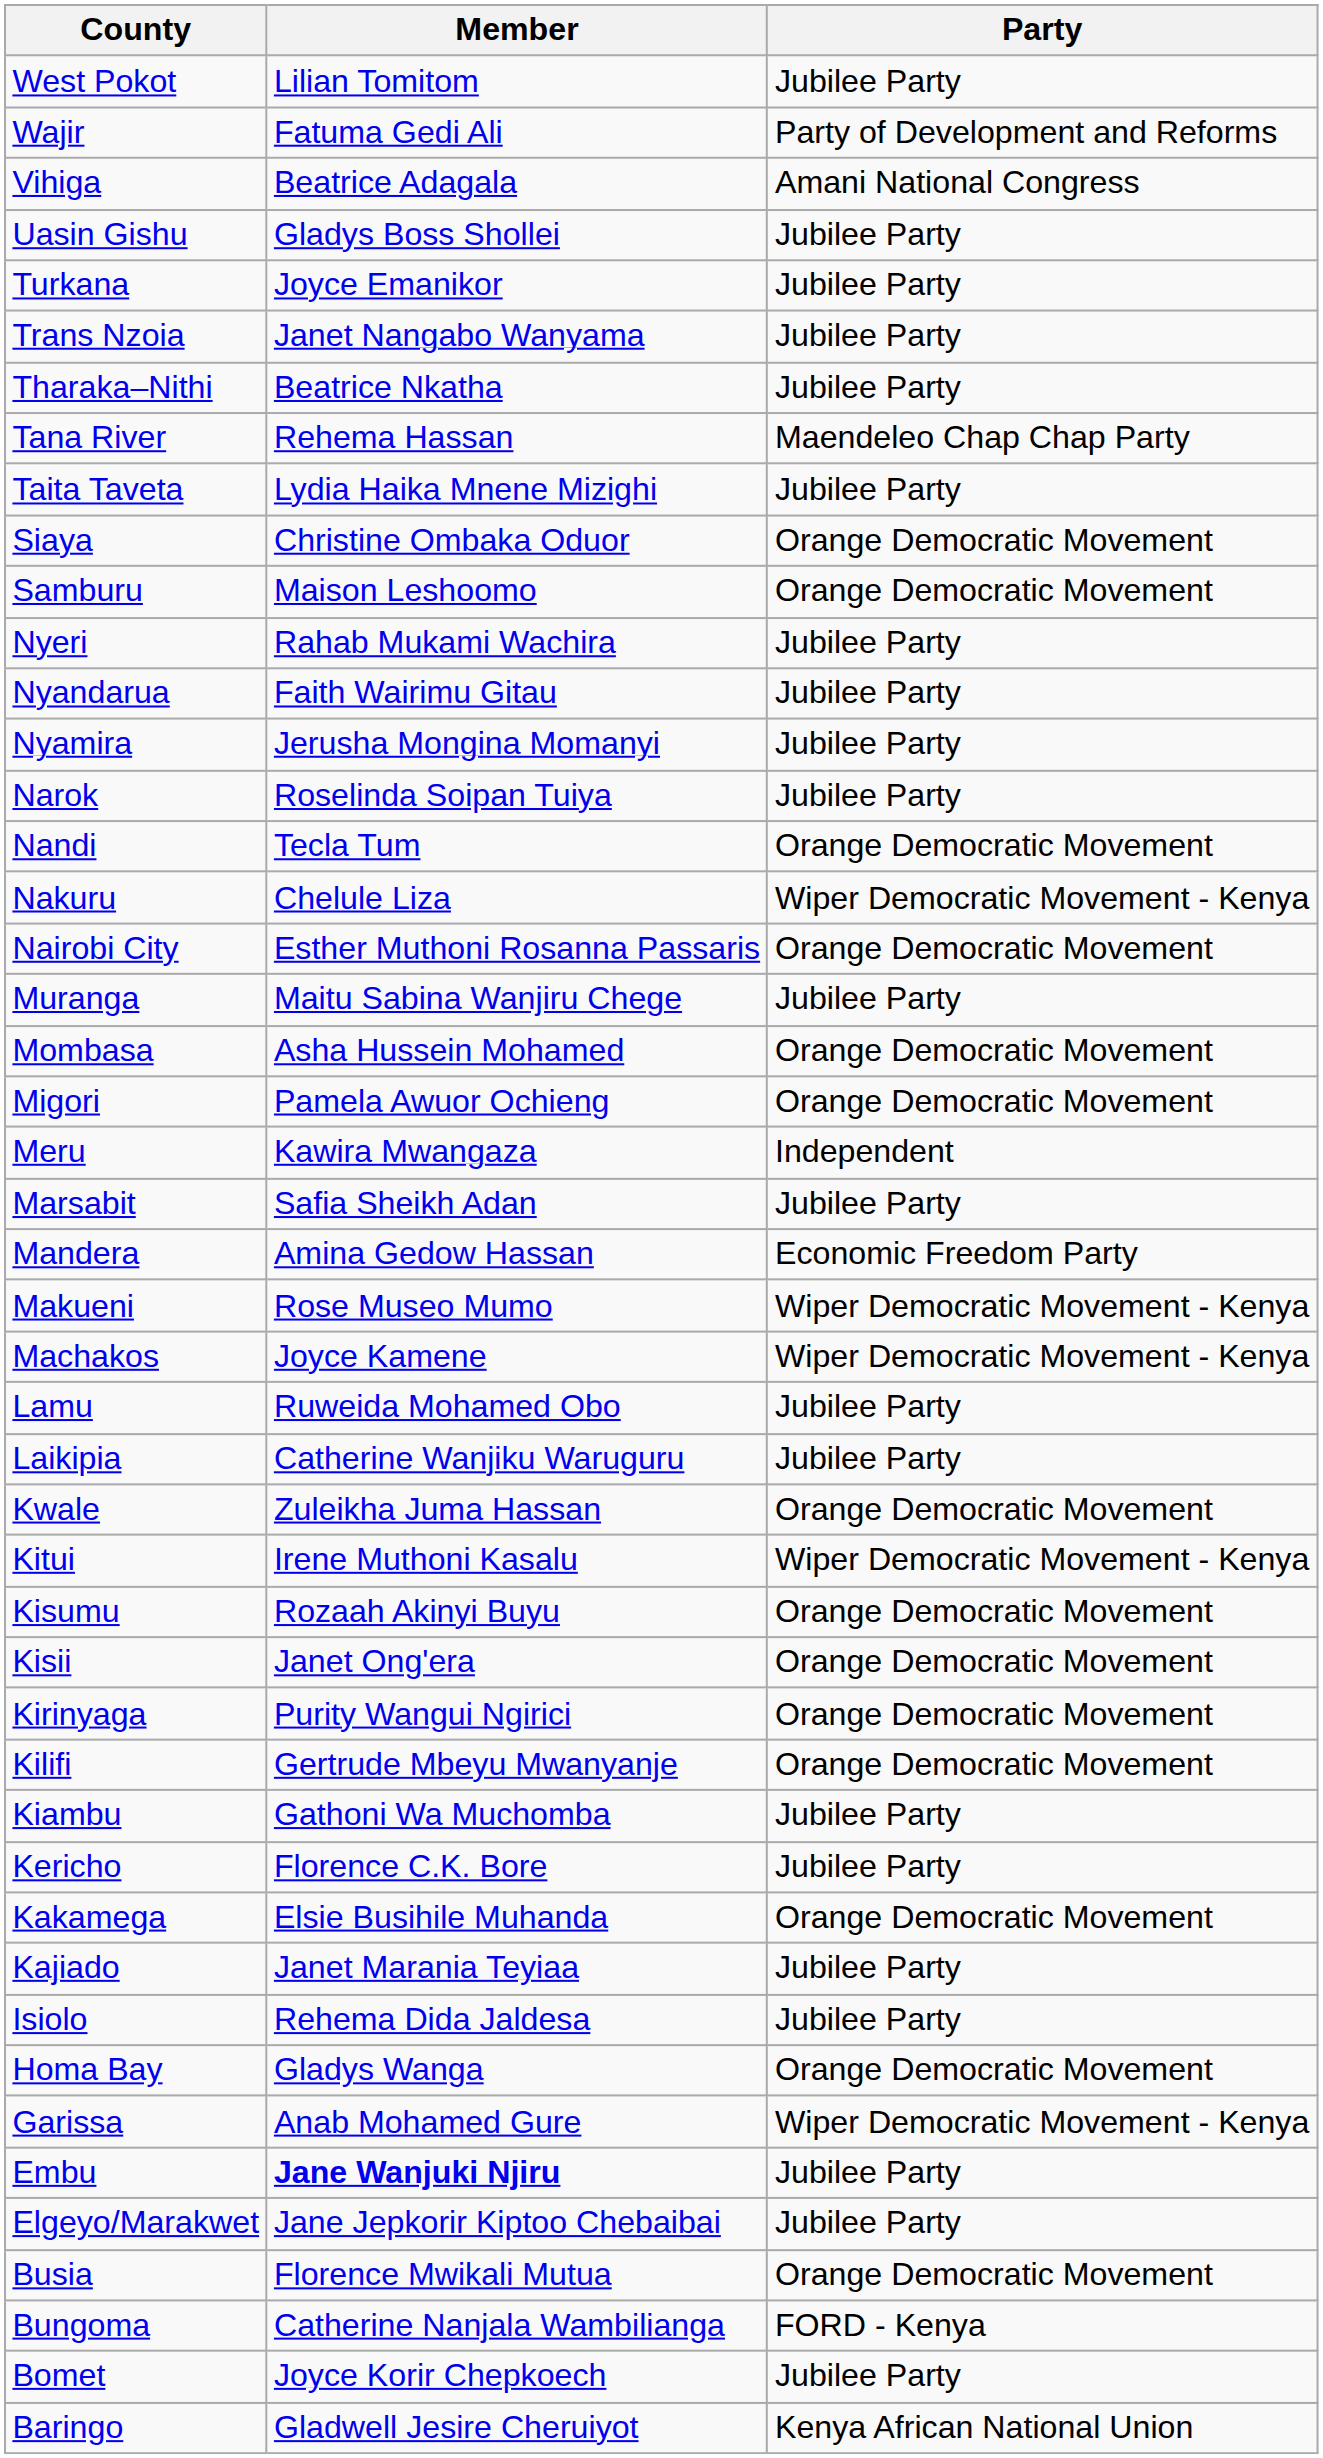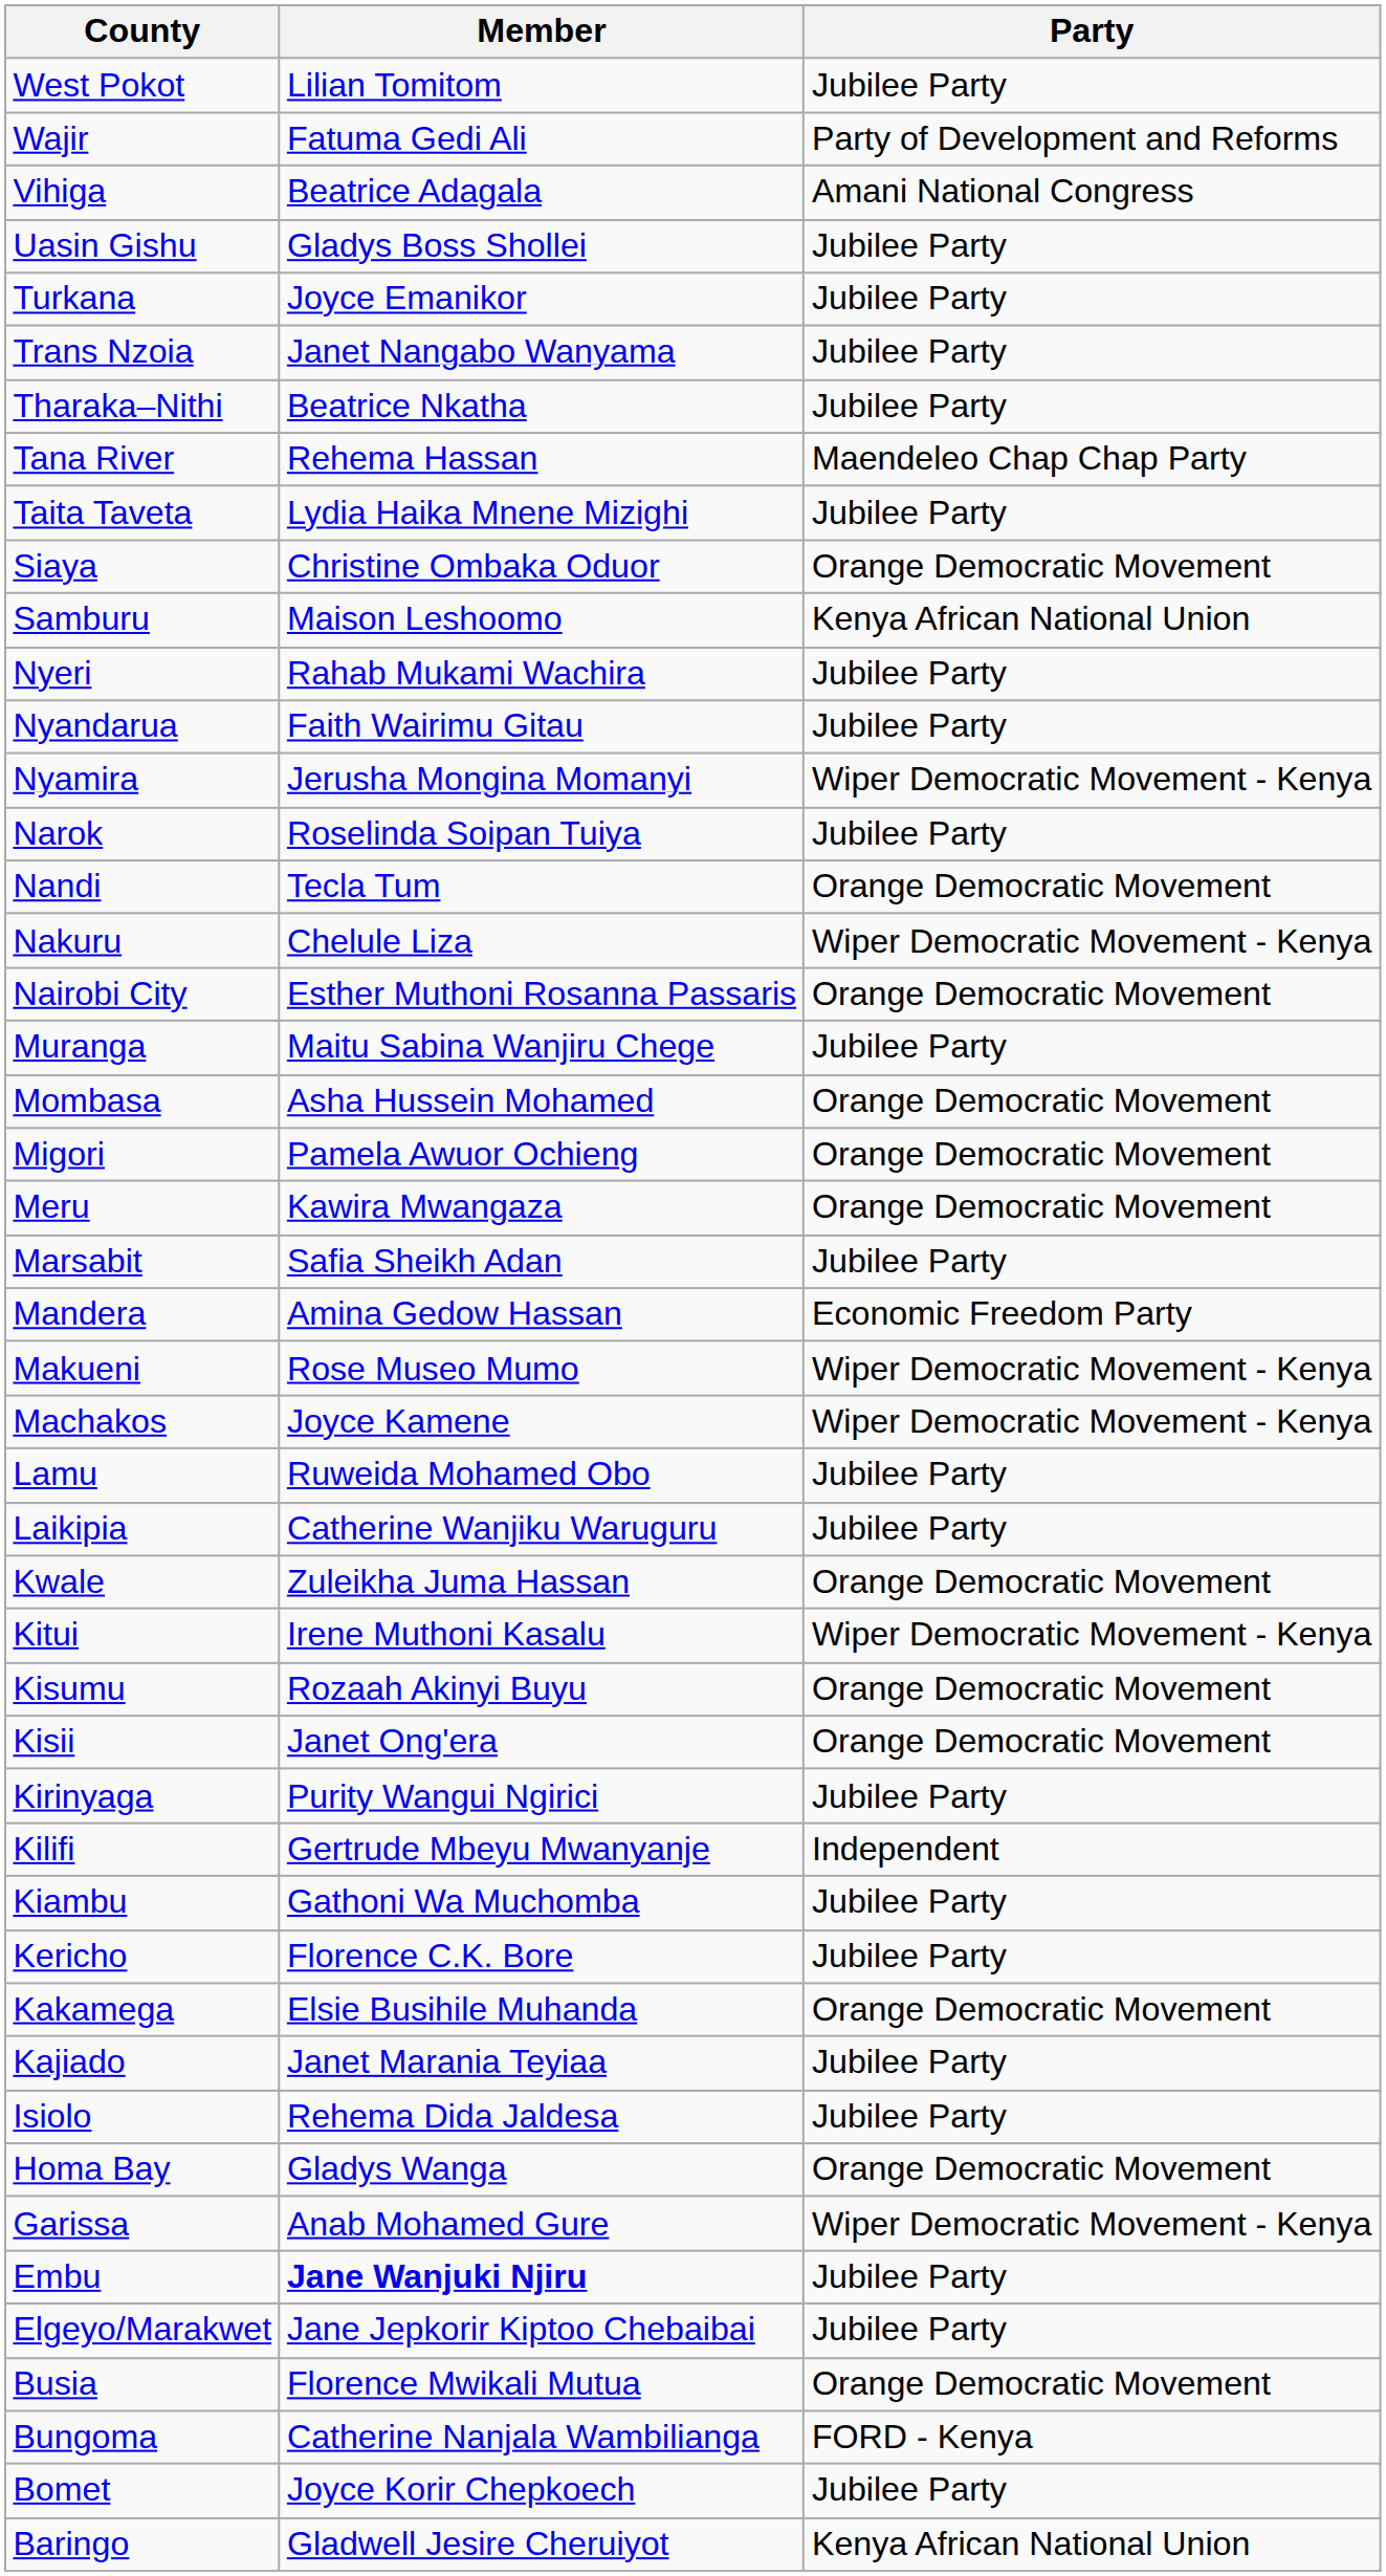Samburu | Party: Orange Democratic Movement -> Kenya African National Union
Nyamira | Party: Jubilee Party -> Wiper Democratic Movement - Kenya
Meru | Party: Independent -> Orange Democratic Movement
Kirinyaga | Party: Orange Democratic Movement -> Jubilee Party
Kilifi | Party: Orange Democratic Movement -> Independent
